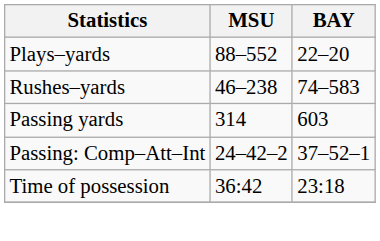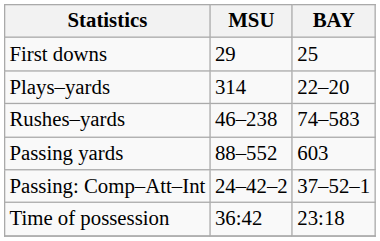+ row: First downs | 29 | 25
Plays–yards | MSU: 88–552 -> 314
Passing yards | MSU: 314 -> 88–552
